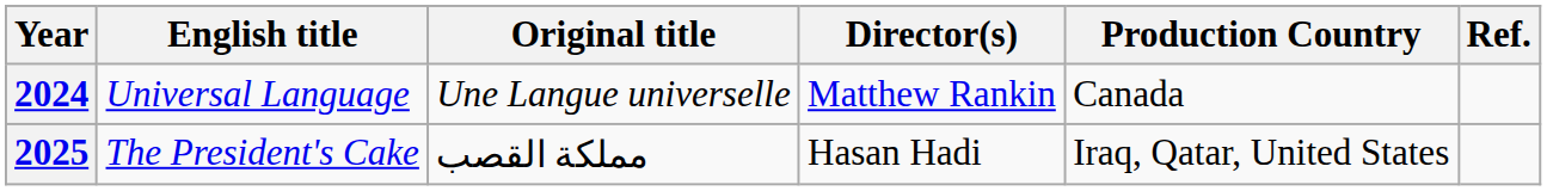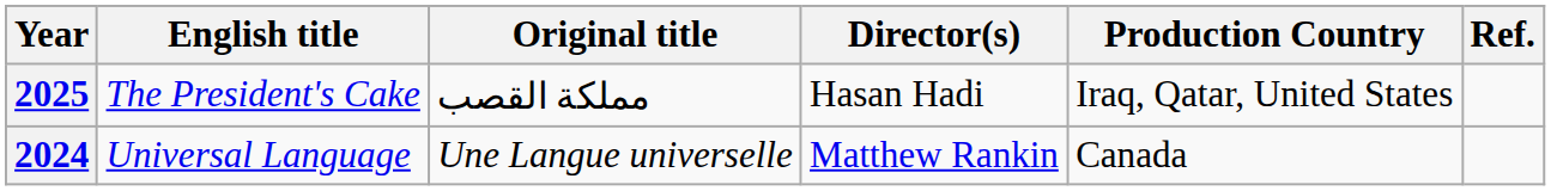rows swapped: 2024 <-> 2025
